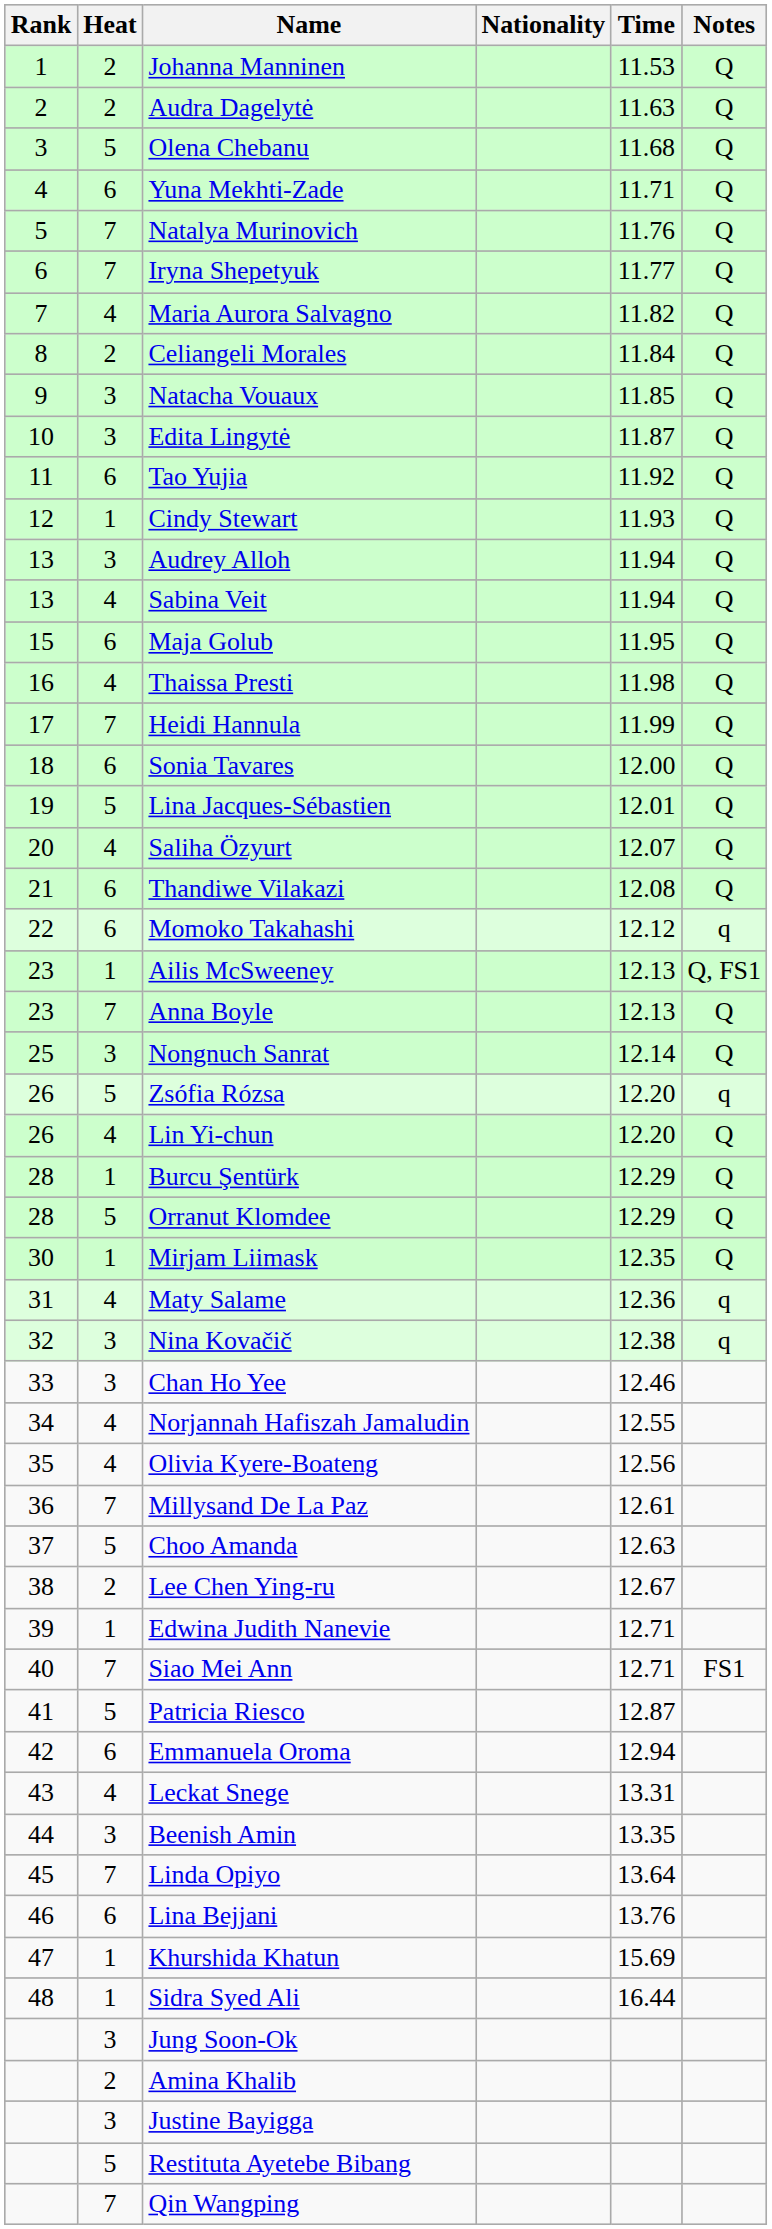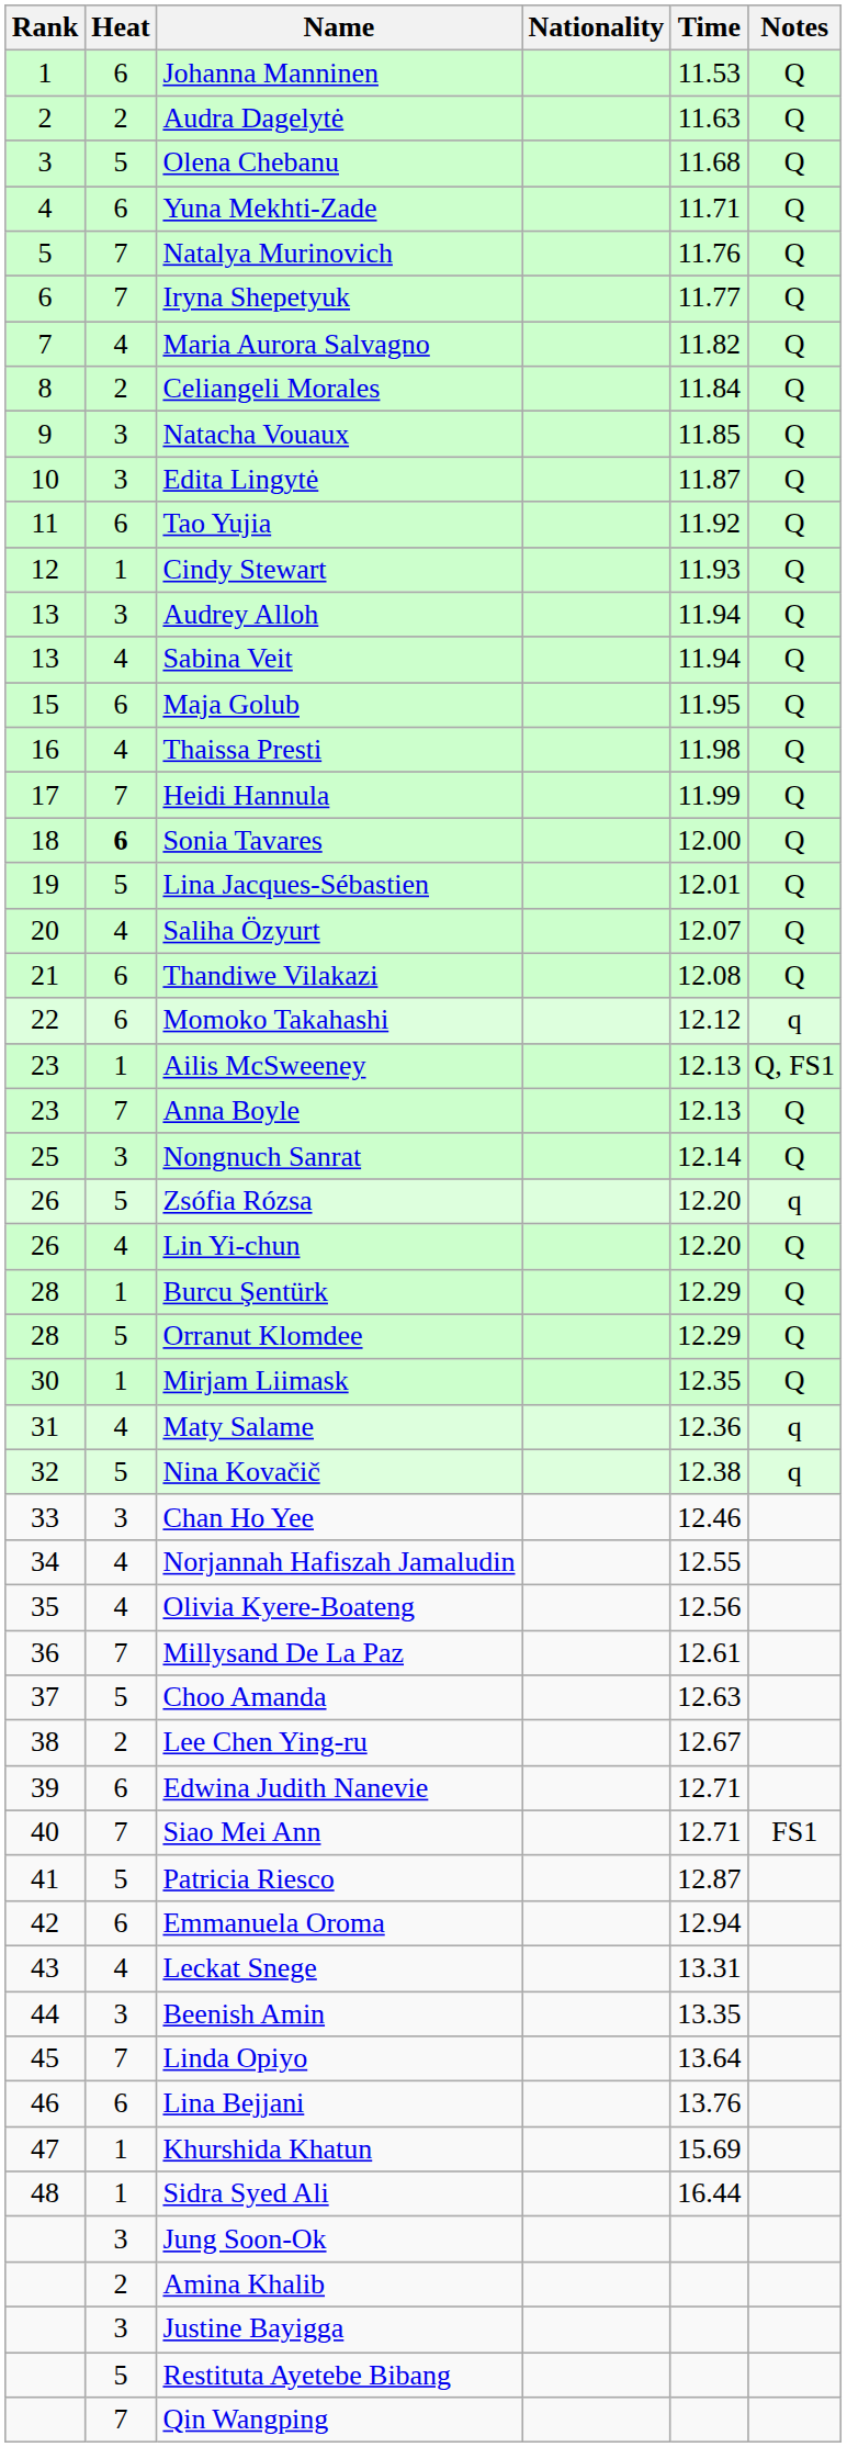Johanna Manninen | Heat: 2 -> 6
Sonia Tavares | Heat: normal -> bold
Nina Kovačič | Heat: 3 -> 5
Edwina Judith Nanevie | Heat: 1 -> 6
